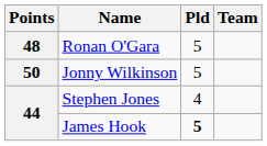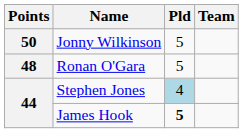rows swapped: Jonny Wilkinson <-> Ronan O'Gara
Stephen Jones | Pld: no background -> lightblue background
